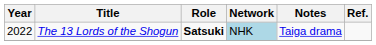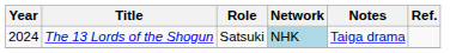The 13 Lords of the Shogun | Year: 2022 -> 2024
The 13 Lords of the Shogun | Role: bold -> normal
